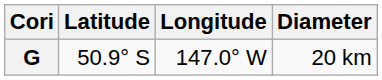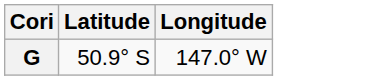- column: Diameter | 20 km
